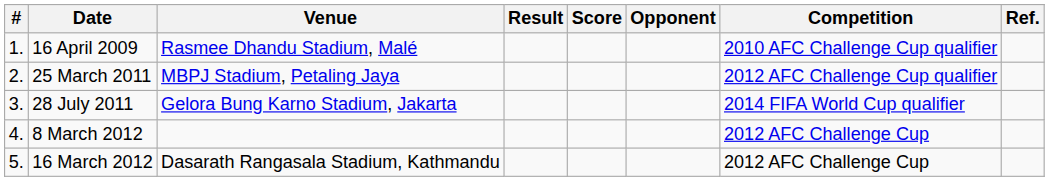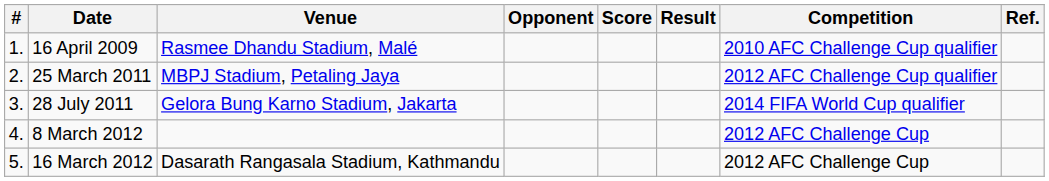columns swapped: Opponent <-> Result
